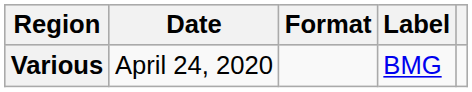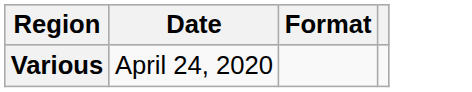- column: Label | BMG
